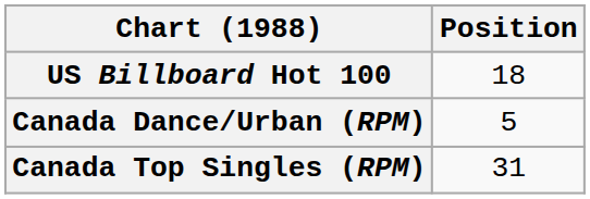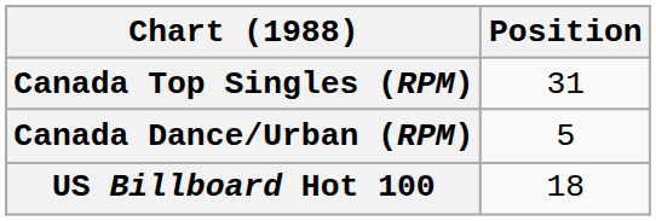rows swapped: Canada Top Singles (RPM) <-> US Billboard Hot 100
